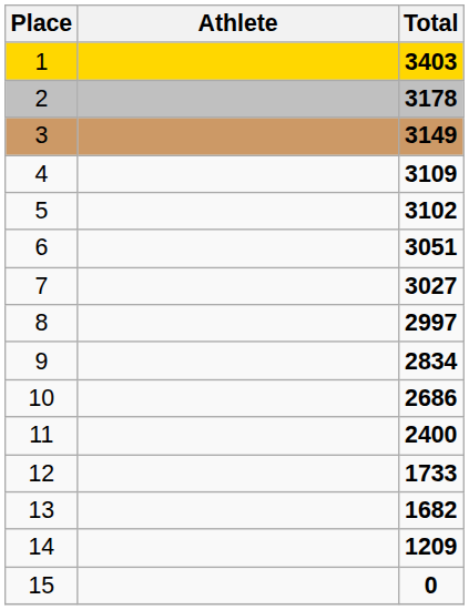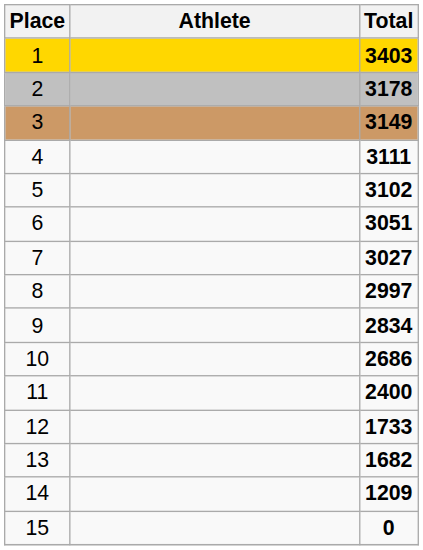4 | Total: 3109 -> 3111
